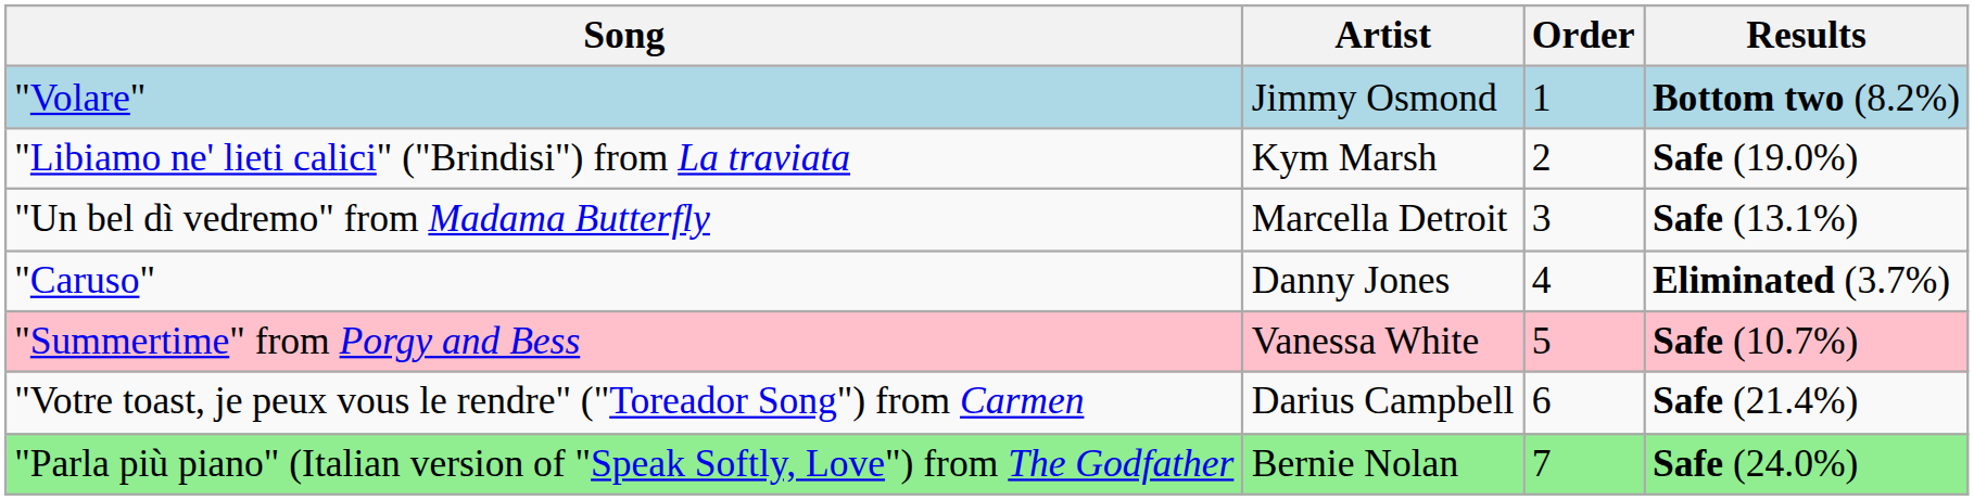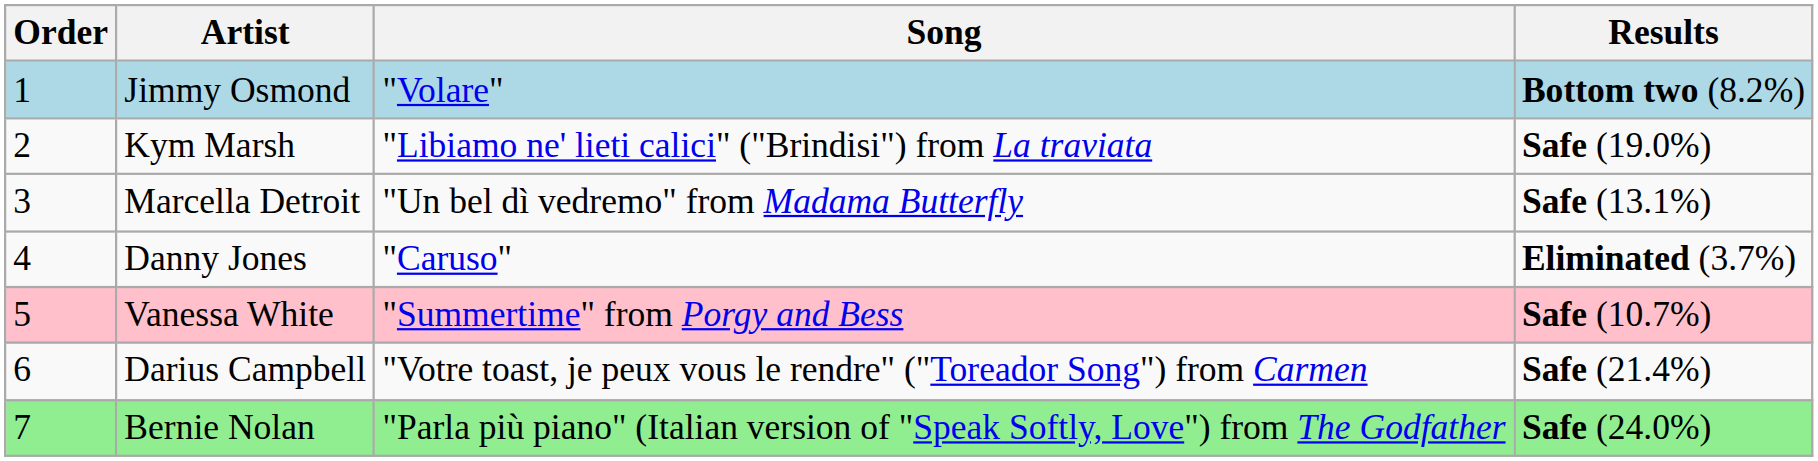columns swapped: Order <-> Song
